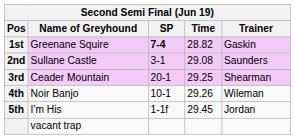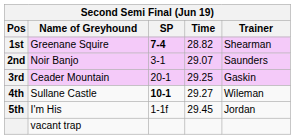1st | Trainer: Gaskin -> Shearman
2nd | Name of Greyhound: Sullane Castle -> Noir Banjo
2nd | Time: 29.08 -> 29.07
3rd | Trainer: Shearman -> Gaskin
4th | Name of Greyhound: Noir Banjo -> Sullane Castle
4th | SP: normal -> bold
4th | Time: 29.26 -> 29.27
